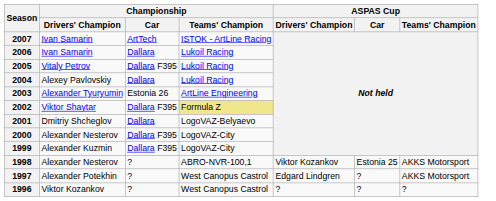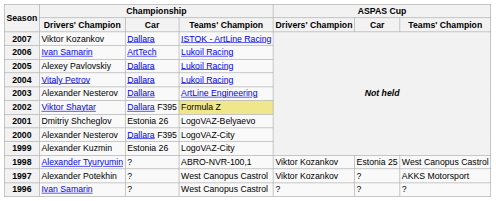2007 | Championship / Drivers' Champion: Ivan Samarin -> Viktor Kozankov
2007 | Championship / Car: ArtTech -> Dallara
2006 | Championship / Car: Dallara -> ArtTech
2005 | Championship / Drivers' Champion: Vitaly Petrov -> Alexey Pavlovskiy
2005 | Championship / Car: Dallara F395 -> Dallara
2004 | Championship / Drivers' Champion: Alexey Pavlovskiy -> Vitaly Petrov
2003 | Championship / Drivers' Champion: Alexander Tyuryumin -> Alexander Nesterov
2003 | Championship / Car: Estonia 26 -> Dallara
2001 | Championship / Car: Dallara -> Estonia 26
1999 | Championship / Car: Dallara F395 -> Estonia 26
1998 | Championship / Drivers' Champion: Alexander Nesterov -> Alexander Tyuryumin
1998 | ASPAS Cup / Teams' Champion: AKKS Motorsport -> West Canopus Castrol
1997 | ASPAS Cup / Drivers' Champion: Edgard Lindgren -> Viktor Kozankov
1996 | Championship / Drivers' Champion: Viktor Kozankov -> Ivan Samarin
